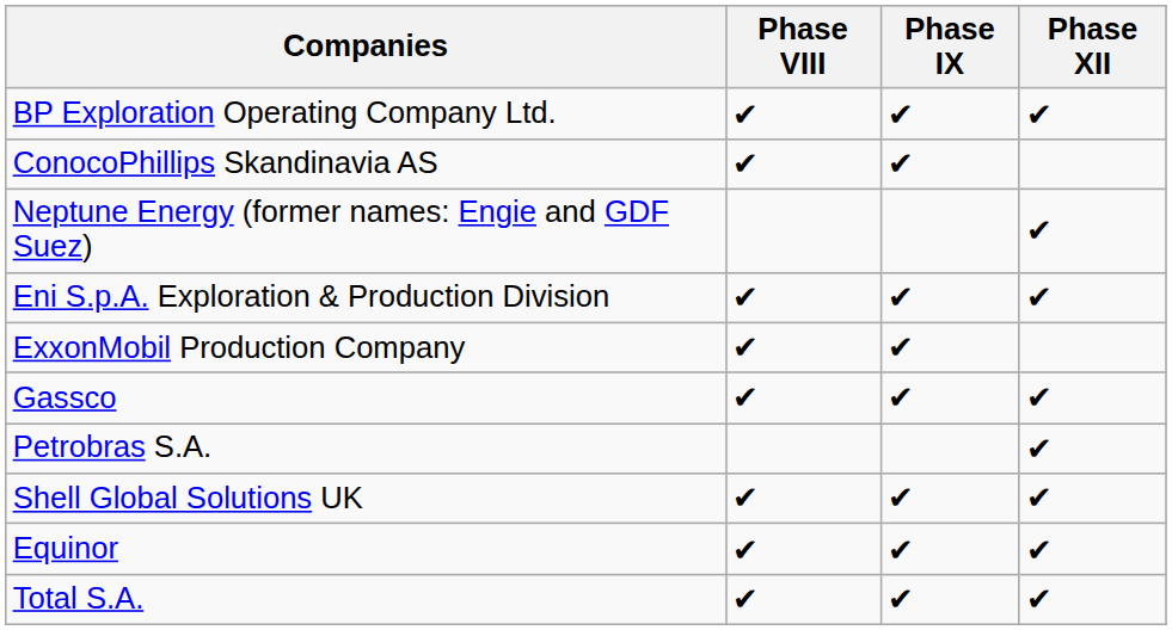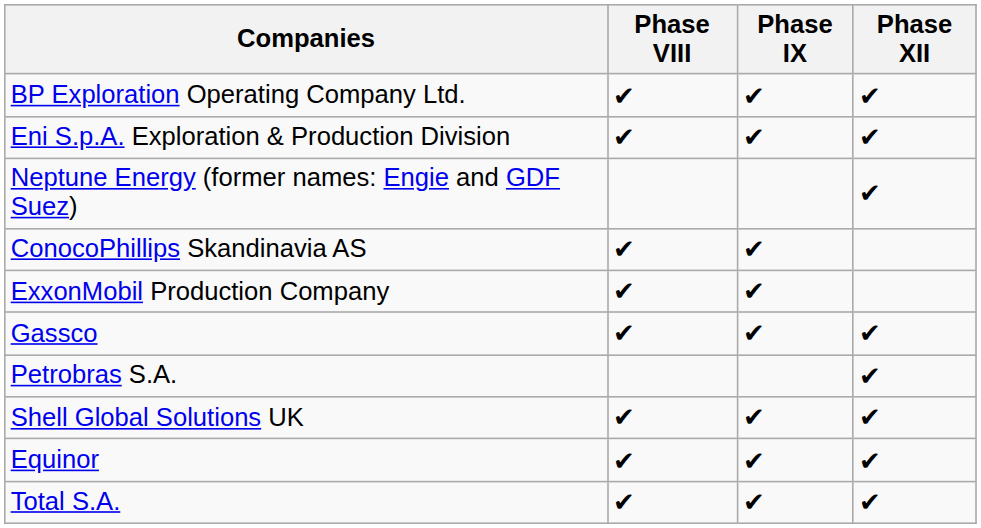rows swapped: ConocoPhillips Skandinavia AS <-> Eni S.p.A. Exploration & Production Division
